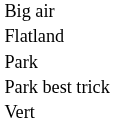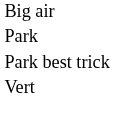- row: Flatland
